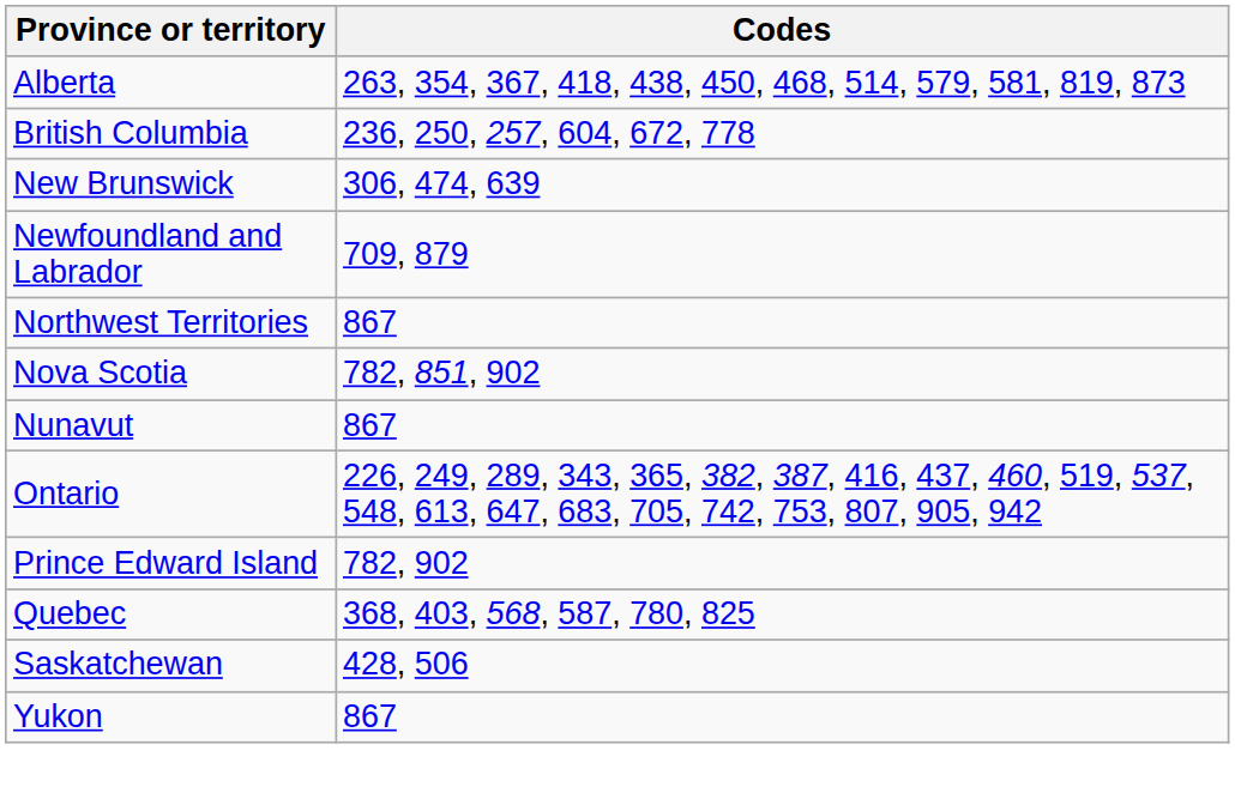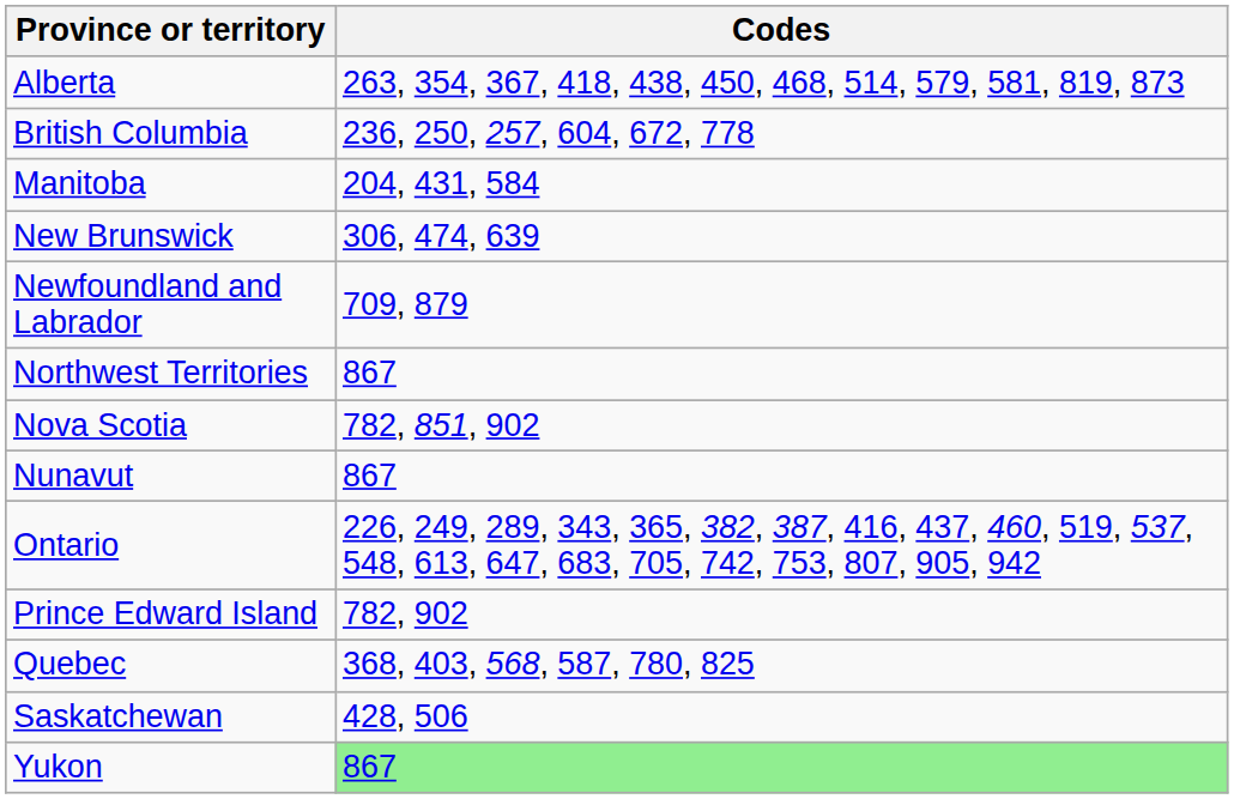+ row: Manitoba | 204, 431, 584
Yukon | Codes: no background -> lightgreen background
